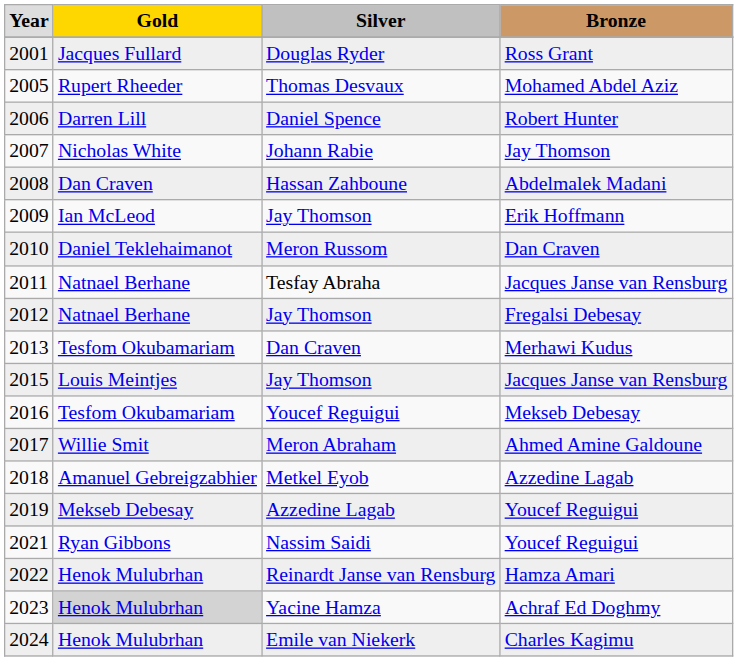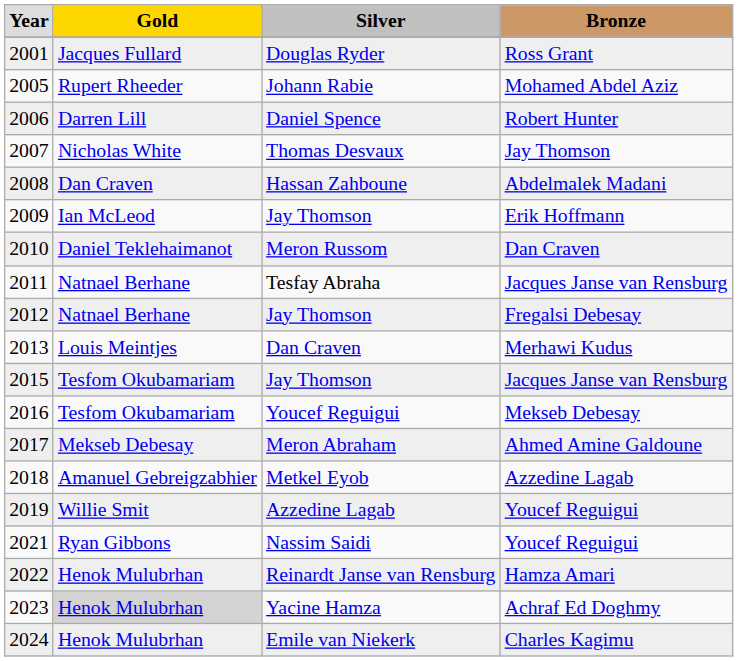2005 | column 3: Thomas Desvaux -> Johann Rabie
2007 | column 3: Johann Rabie -> Thomas Desvaux
2013 | column 2: Tesfom Okubamariam -> Louis Meintjes
2015 | column 2: Louis Meintjes -> Tesfom Okubamariam
2017 | column 2: Willie Smit -> Mekseb Debesay
2019 | column 2: Mekseb Debesay -> Willie Smit
